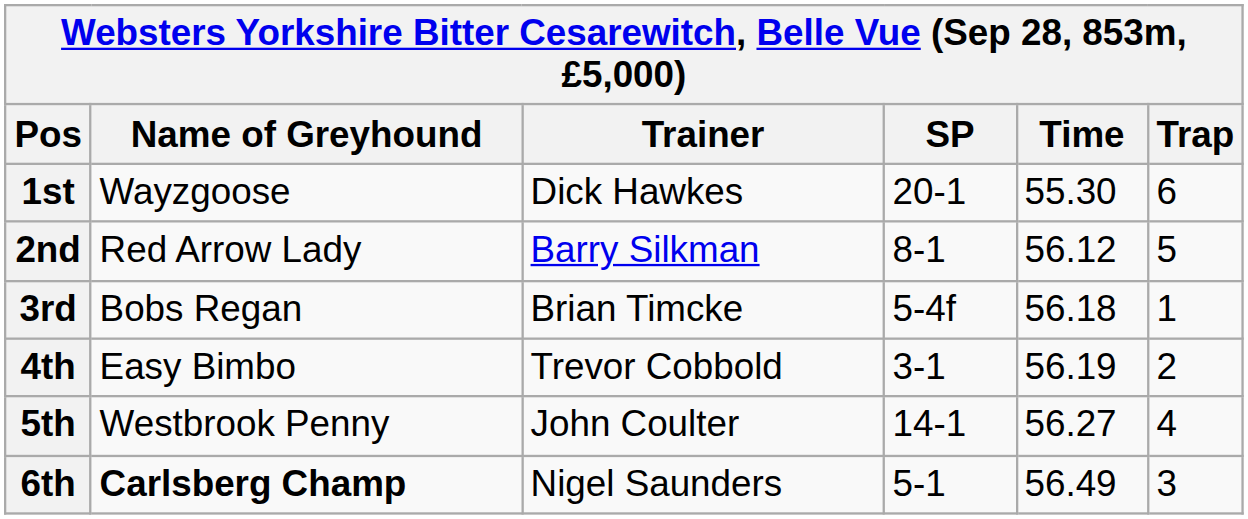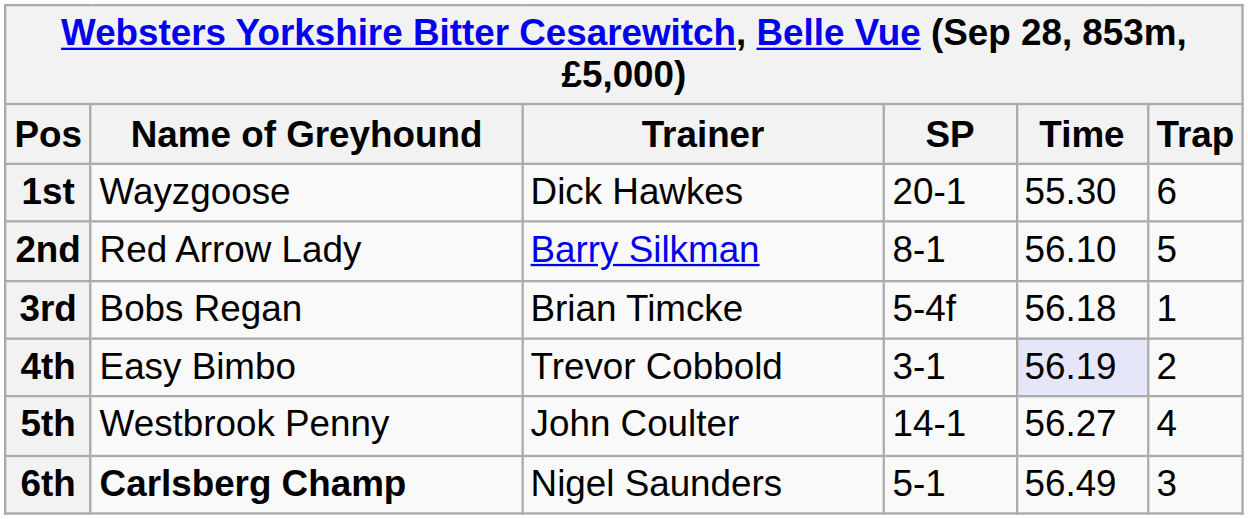2nd | Time: 56.12 -> 56.10
4th | Time: no background -> lavender background
